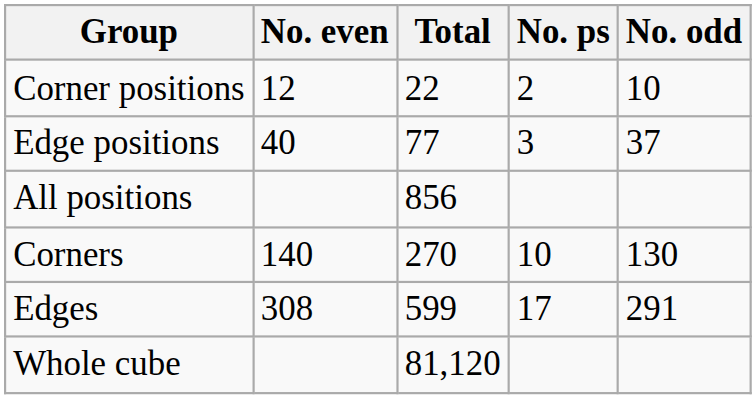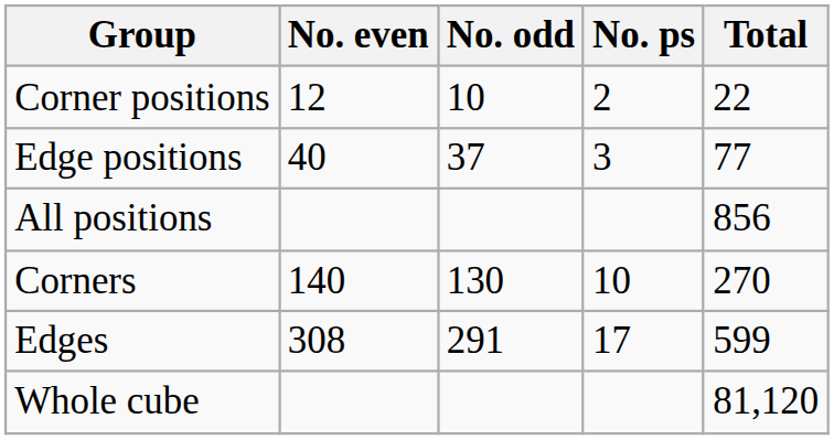columns swapped: No. odd <-> Total
